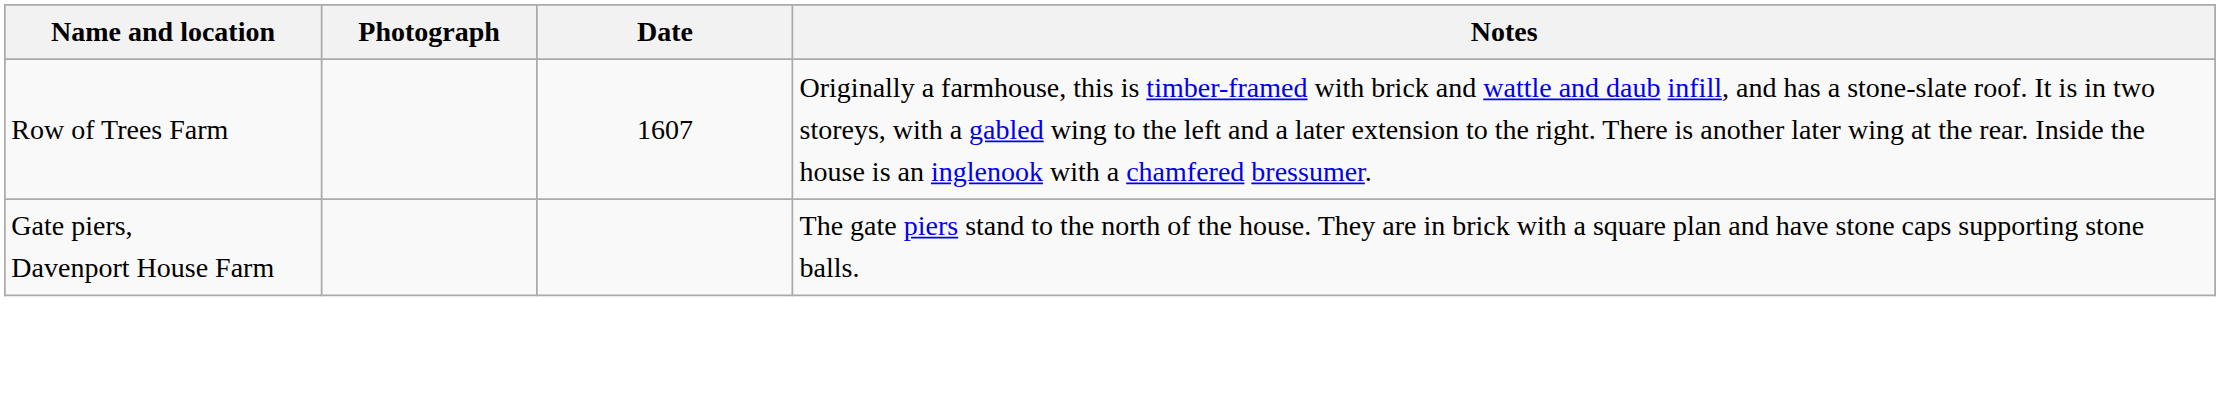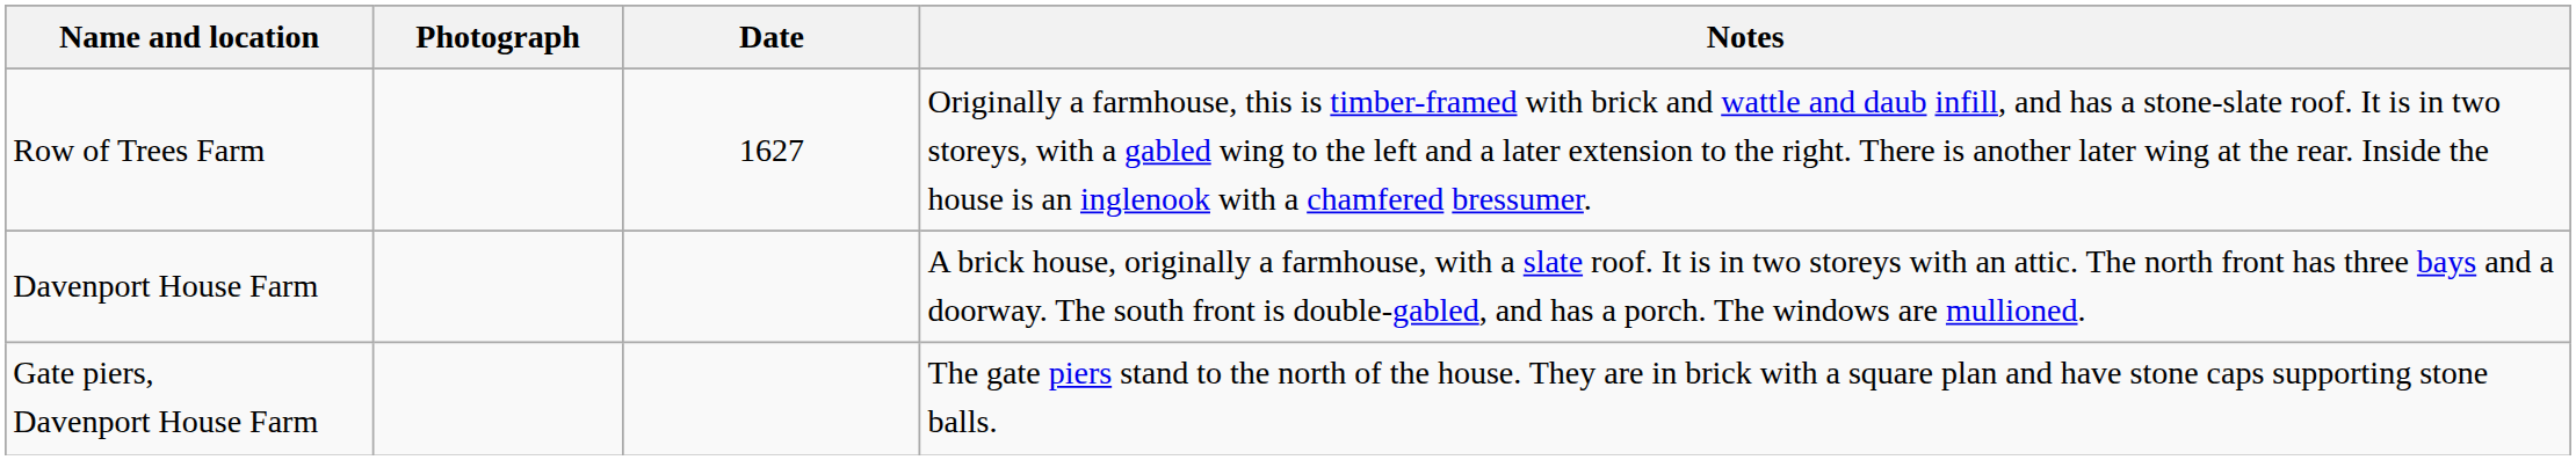Row of Trees Farm | Date: 1607 -> 1627
+ row: Davenport House Farm | A brick house, originally a farmhouse, with a slate roof. It is in two storeys with an attic. The north front has three bays and a doorway. The south front is double-gabled, and has a porch. The windows are mullioned.
